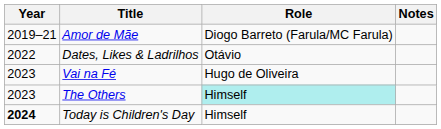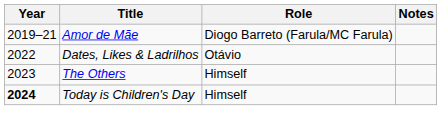- row: 2023 | Vai na Fé | Hugo de Oliveira
The Others | Role: paleturquoise background -> no background
